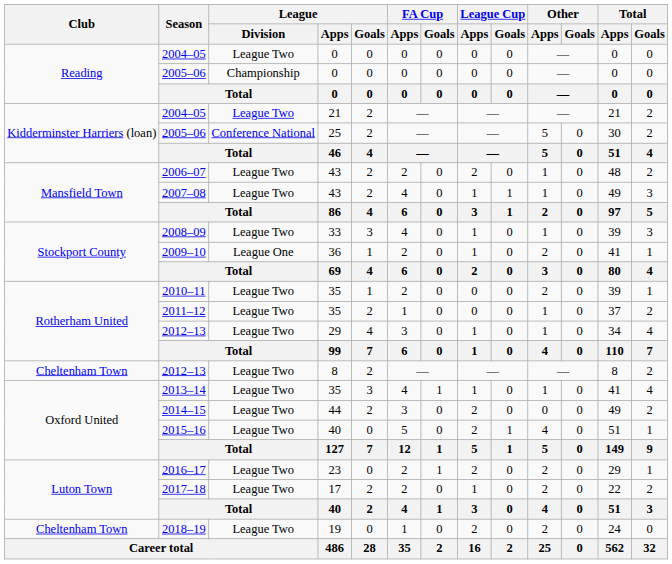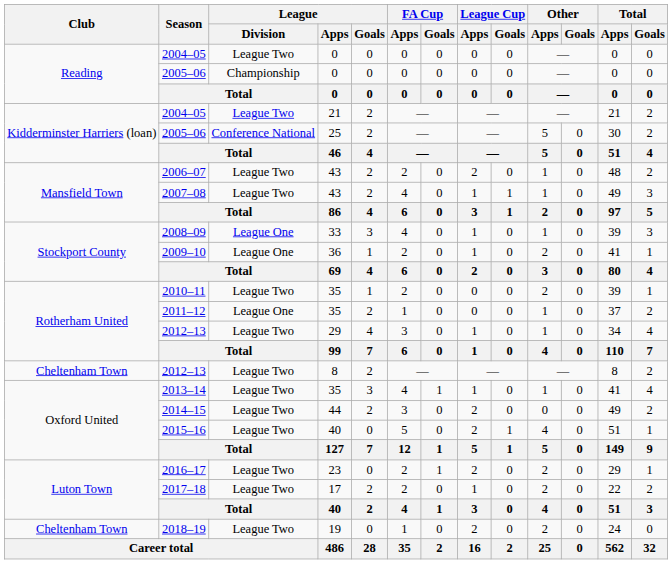2008–09 | League / Division: League Two -> League One
2011–12 | League / Division: League Two -> League One
